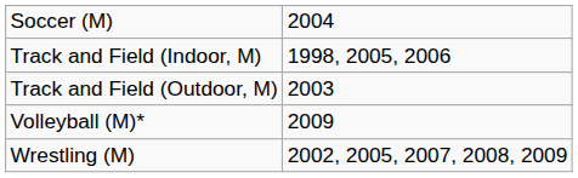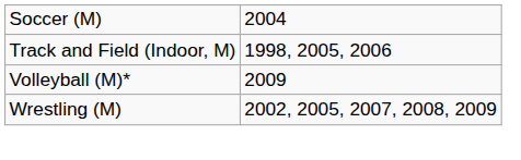- row: Track and Field (Outdoor, M) | 2003
